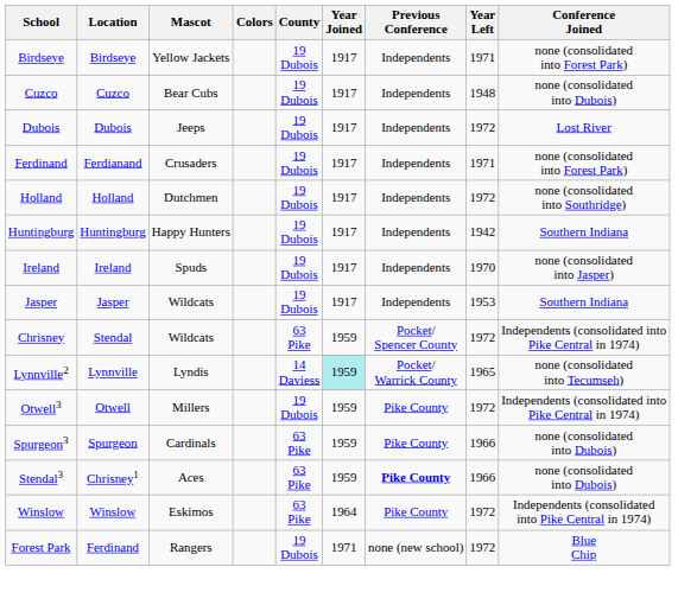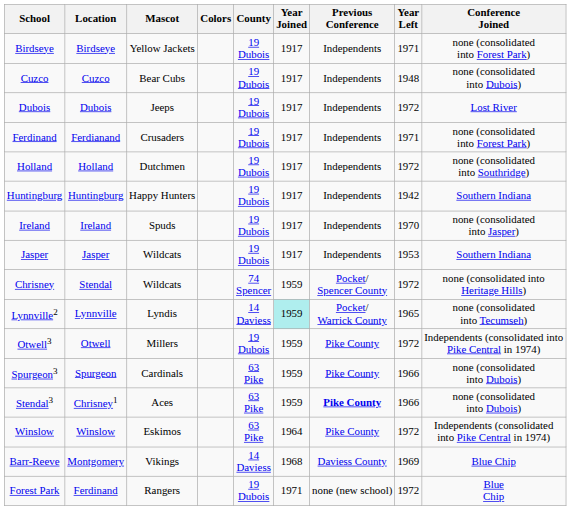Chrisney | County: 63 Pike -> 74 Spencer
Chrisney | Conference Joined: Independents (consolidated into Pike Central in 1974) -> none (consolidated into Heritage Hills)
+ row: Barr-Reeve | Montgomery | Vikings | 14 Daviess | 1968 | Daviess County | 1969 | Blue Chip
